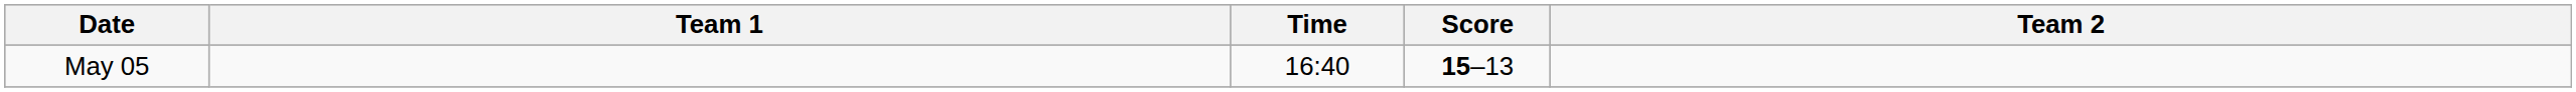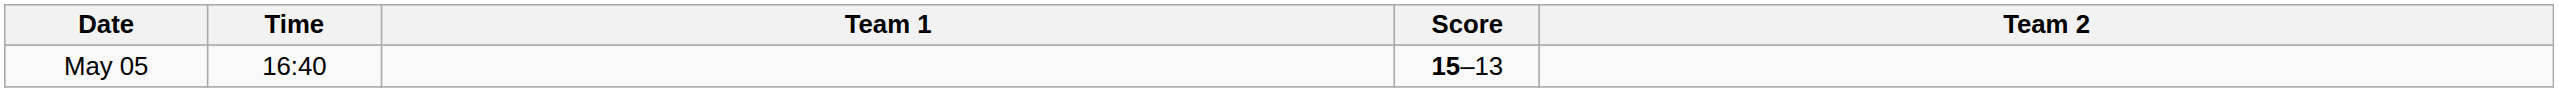columns swapped: Time <-> Team 1
